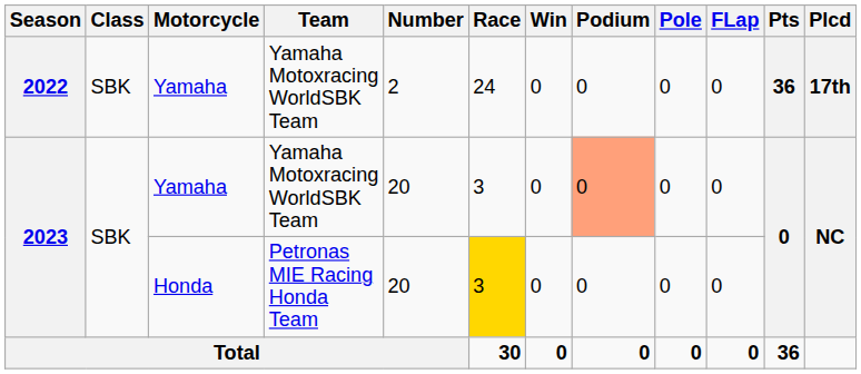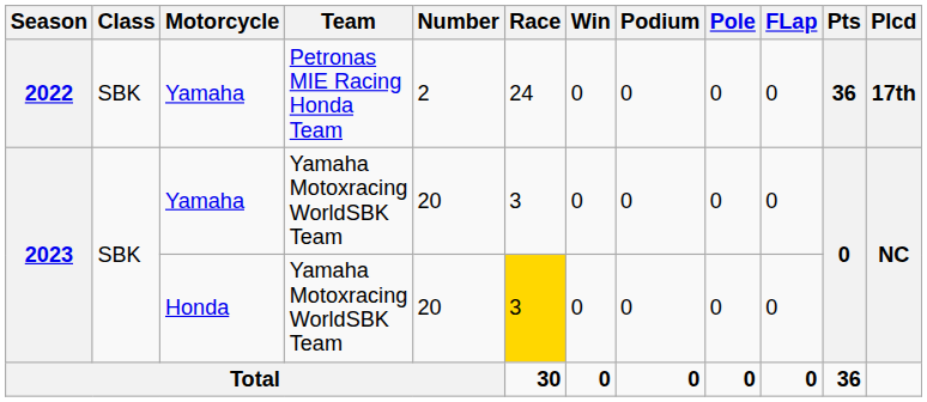2022 | Team: Yamaha Motoxracing WorldSBK Team -> Petronas MIE Racing Honda Team
2023 / Yamaha | Podium: lightsalmon background -> no background
2023 / Honda | Team: Petronas MIE Racing Honda Team -> Yamaha Motoxracing WorldSBK Team
